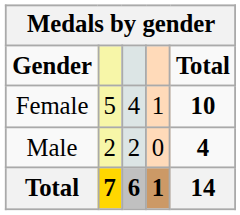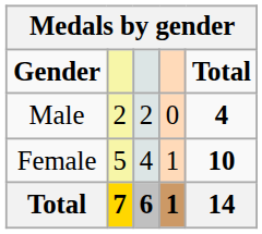rows swapped: Male <-> Female
